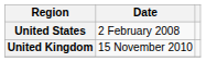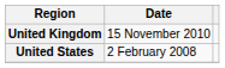rows swapped: United Kingdom <-> United States
